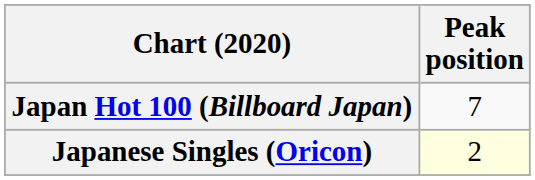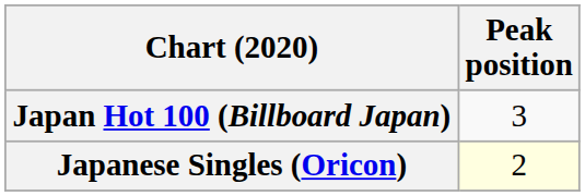Japan Hot 100 (Billboard Japan) | Peak position: 7 -> 3
